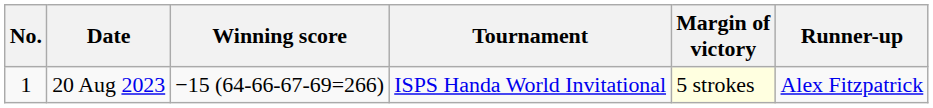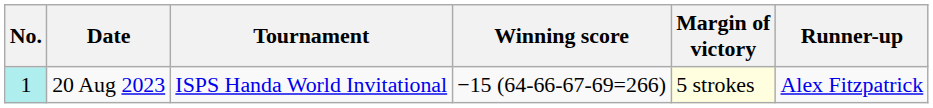columns swapped: Tournament <-> Winning score
20 Aug 2023 | No.: no background -> paleturquoise background
